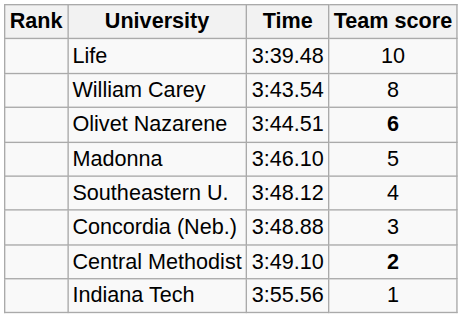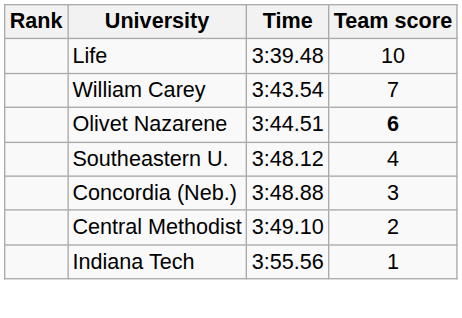William Carey | Team score: 8 -> 7
- row: Madonna | 3:46.10 | 5
Central Methodist | Team score: bold -> normal
